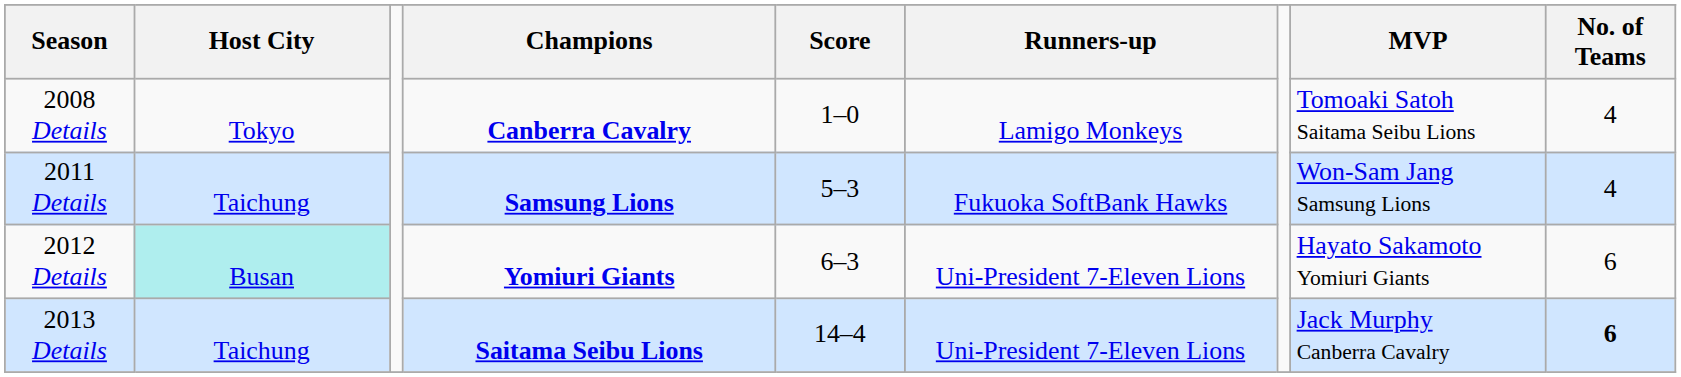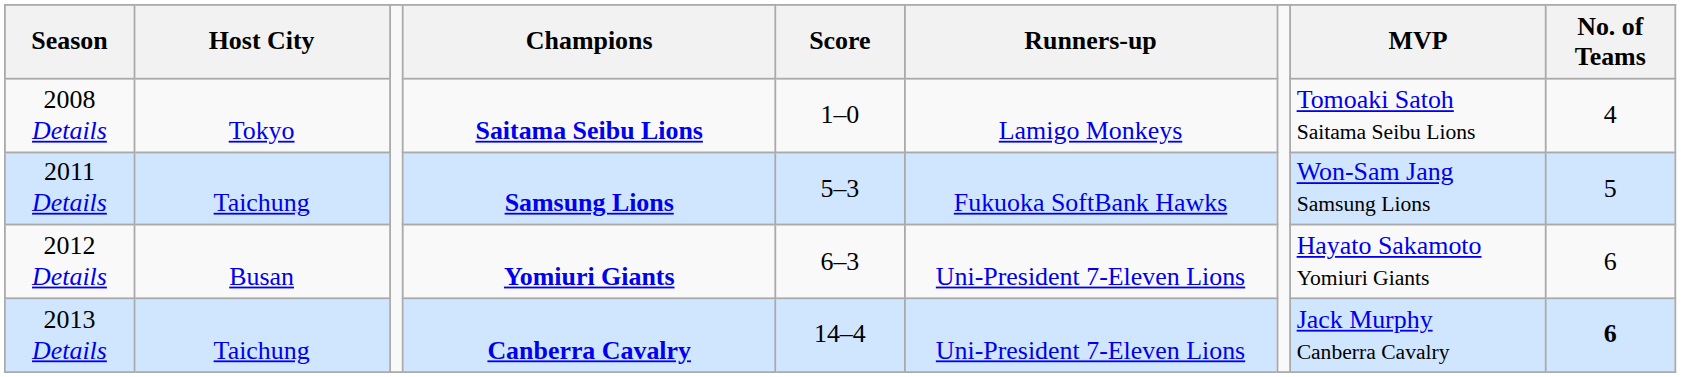2008 Details | Champions: Canberra Cavalry -> Saitama Seibu Lions
2011 Details | No. of Teams: 4 -> 5
2012 Details | Host City: paleturquoise background -> no background
2013 Details | Champions: Saitama Seibu Lions -> Canberra Cavalry
